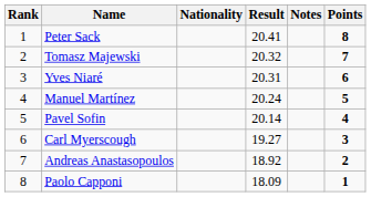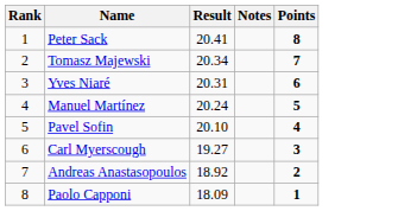- column: Nationality
Tomasz Majewski | Result: 20.32 -> 20.34
Pavel Sofin | Result: 20.14 -> 20.10
